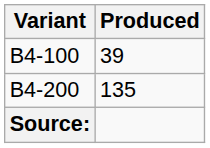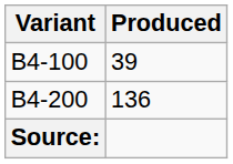B4-200 | Produced: 135 -> 136
